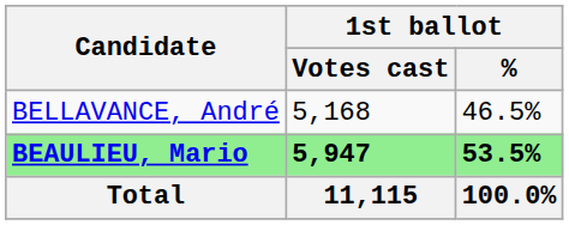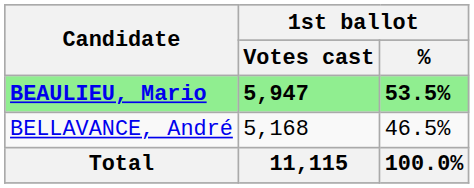rows swapped: BEAULIEU, Mario <-> BELLAVANCE, André
